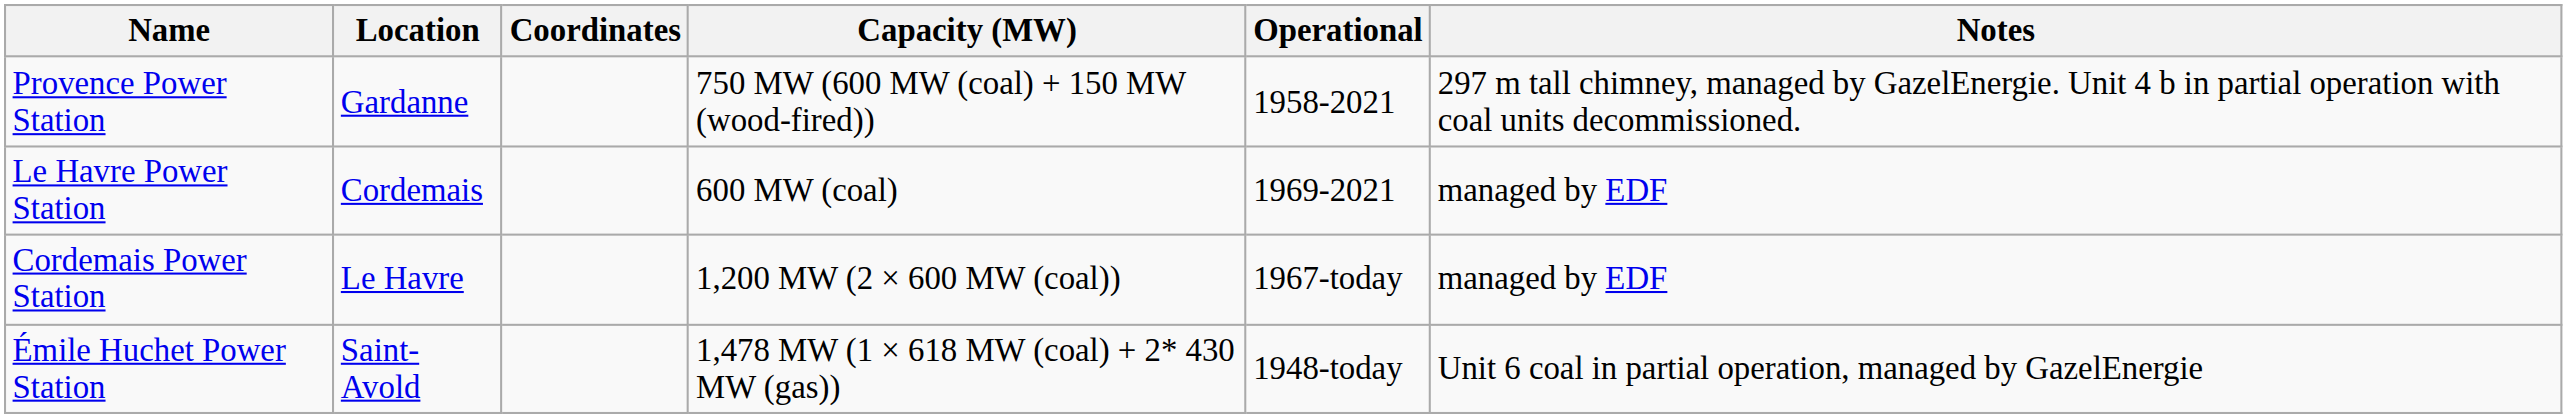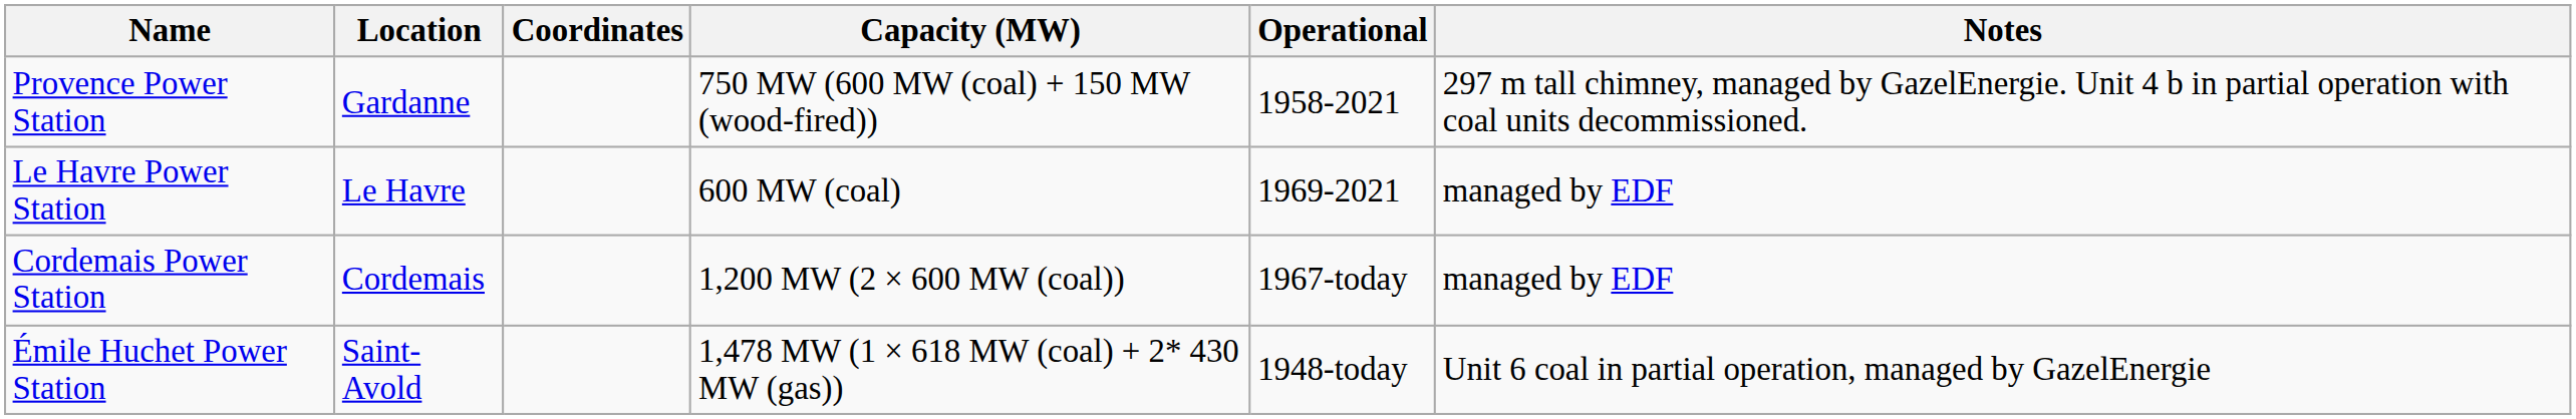Le Havre Power Station | Location: Cordemais -> Le Havre
Cordemais Power Station | Location: Le Havre -> Cordemais
